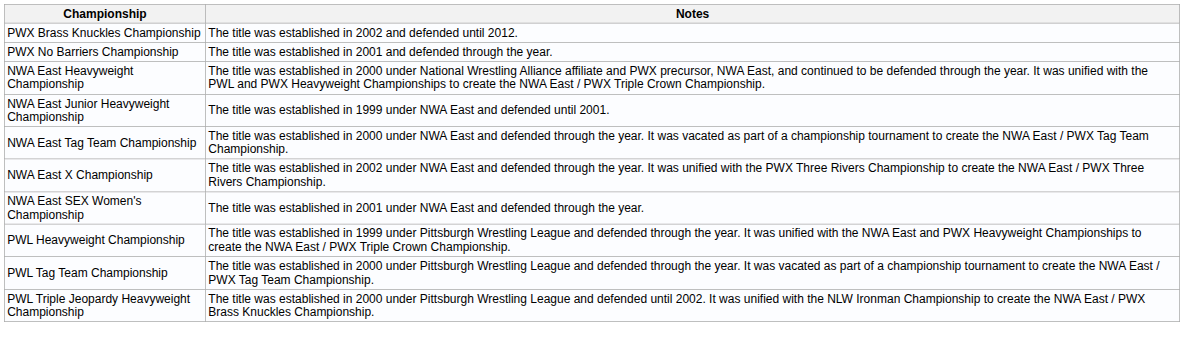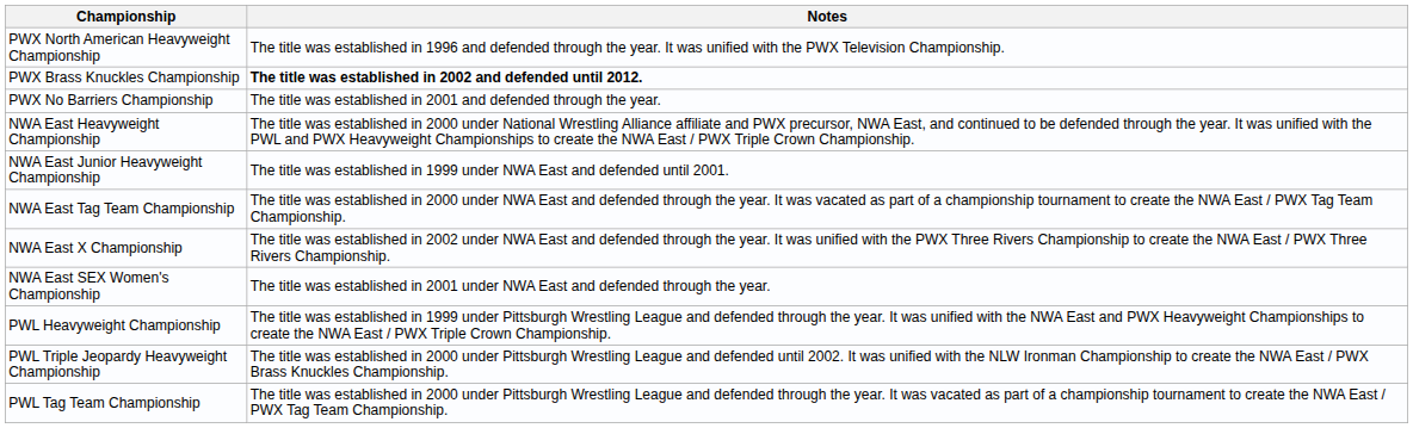+ row: PWX North American Heavyweight Championship | The title was established in 1996 and defended through the year. It was unified with the PWX Television Championship.
PWX Brass Knuckles Championship | Notes: normal -> bold
rows swapped: PWL Tag Team Championship <-> PWL Triple Jeopardy Heavyweight Championship
